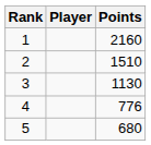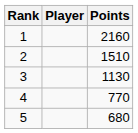4 | Points: 776 -> 770
